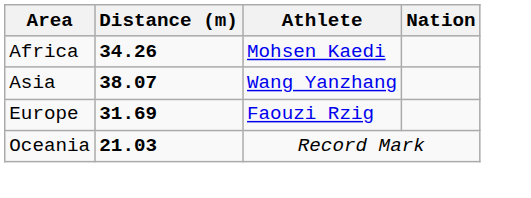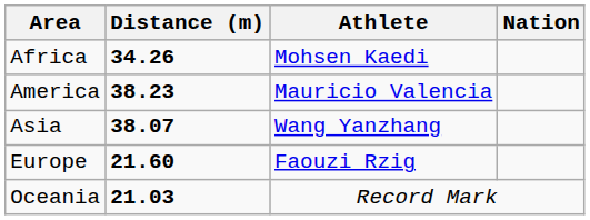+ row: America | 38.23 | Mauricio Valencia
Europe | Distance (m): 31.69 -> 21.60
